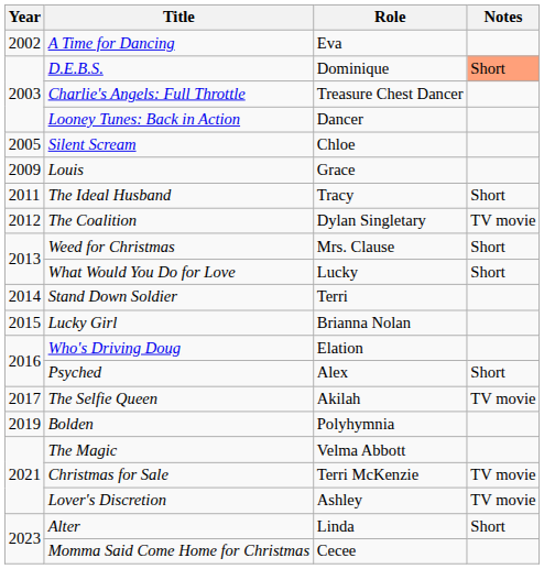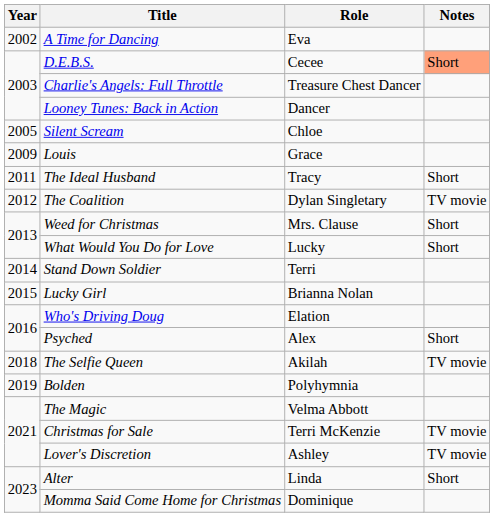D.E.B.S. | Role: Dominique -> Cecee
The Selfie Queen | Year: 2017 -> 2018
Momma Said Come Home for Christmas | Role: Cecee -> Dominique
